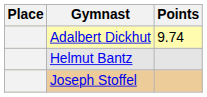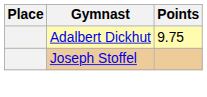Adalbert Dickhut | Points: 9.74 -> 9.75
- row: Helmut Bantz
